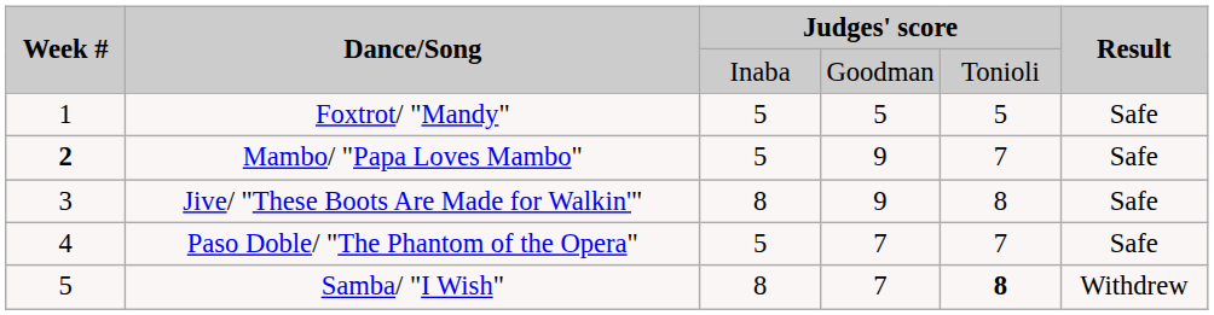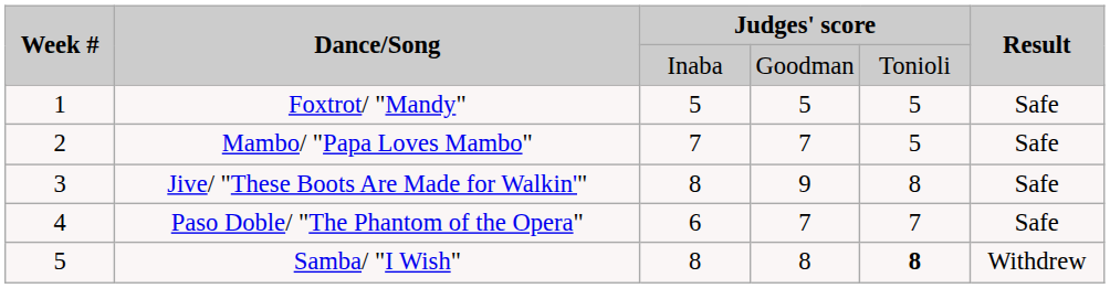Mambo/ "Papa Loves Mambo" | Week #: bold -> normal
Mambo/ "Papa Loves Mambo" | column 3: 5 -> 7
Mambo/ "Papa Loves Mambo" | column 4: 9 -> 7
Mambo/ "Papa Loves Mambo" | column 5: 7 -> 5
Paso Doble/ "The Phantom of the Opera" | column 3: 5 -> 6
Samba/ "I Wish" | column 4: 7 -> 8
